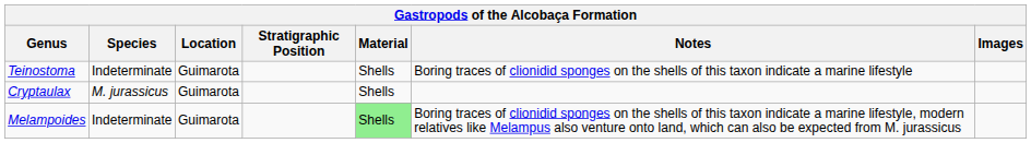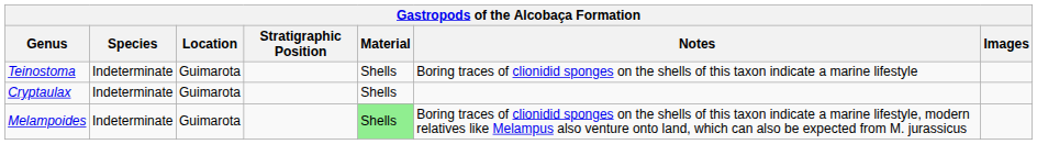Cryptaulax | Species: M. jurassicus -> Indeterminate
